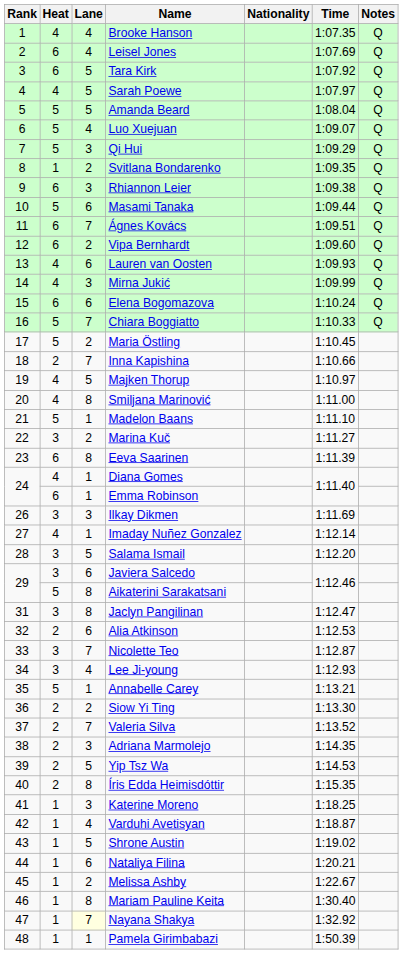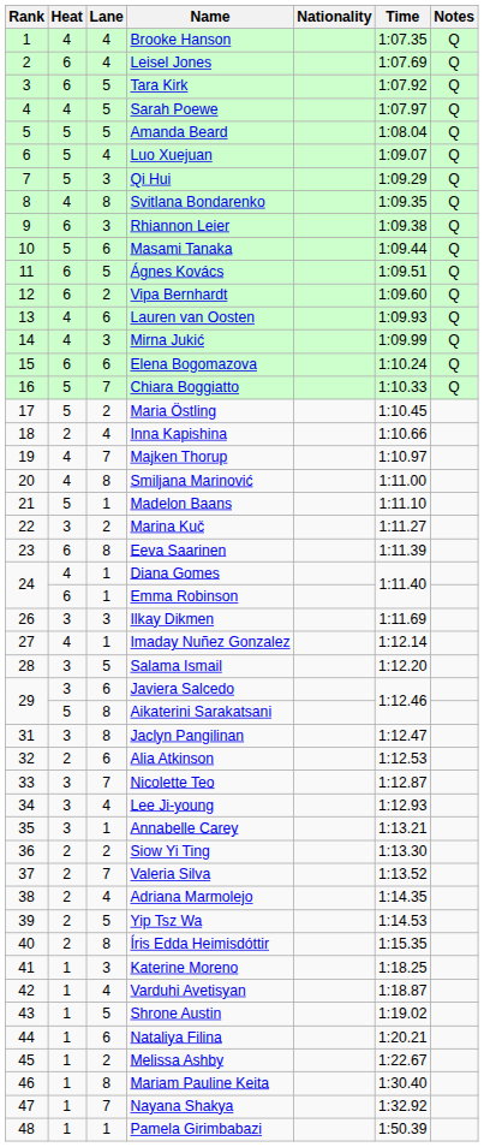Svitlana Bondarenko | Heat: 1 -> 4
Svitlana Bondarenko | Lane: 2 -> 8
Ágnes Kovács | Lane: 7 -> 5
Inna Kapishina | Lane: 7 -> 4
Majken Thorup | Lane: 5 -> 7
Annabelle Carey | Heat: 5 -> 3
Adriana Marmolejo | Lane: 3 -> 4
Nayana Shakya | Lane: lightyellow background -> no background
